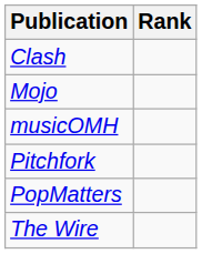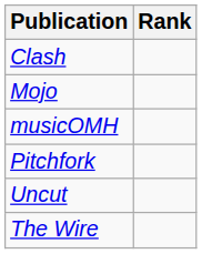- row: PopMatters
+ row: Uncut
